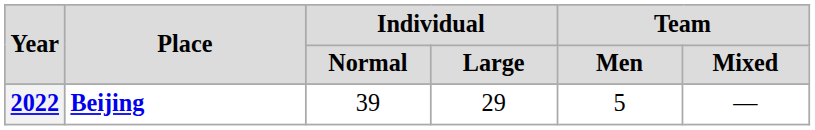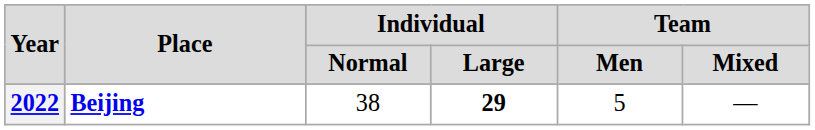2022 | Individual / Normal: 39 -> 38
2022 | Individual / Large: normal -> bold
